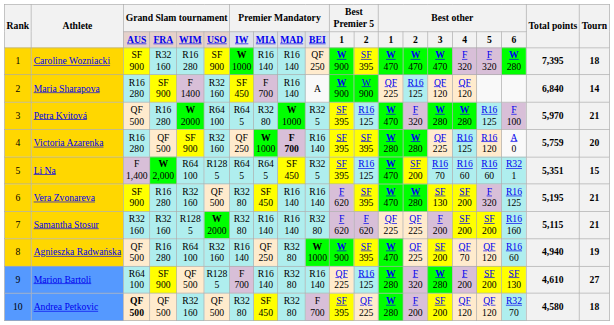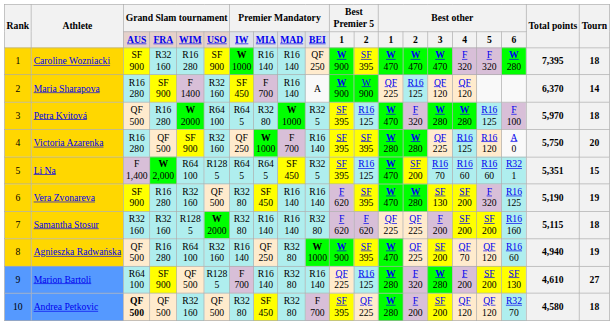Maria Sharapova | Total points: 6,840 -> 6,370
Petra Kvitová | Tourn: 21 -> 18
Victoria Azarenka | column 9: bold -> normal
Victoria Azarenka | Total points: 5,759 -> 5,750
Vera Zvonareva | Total points: 5,195 -> 5,190
Vera Zvonareva | Tourn: 21 -> 19
Samantha Stosur | Tourn: 21 -> 18
